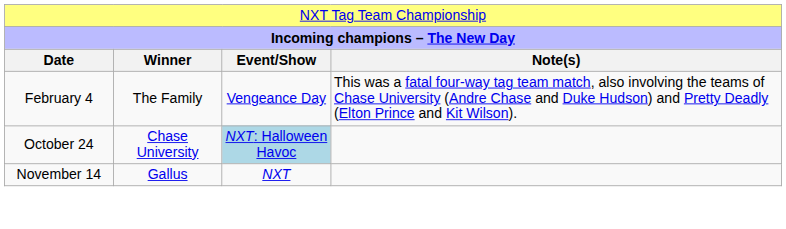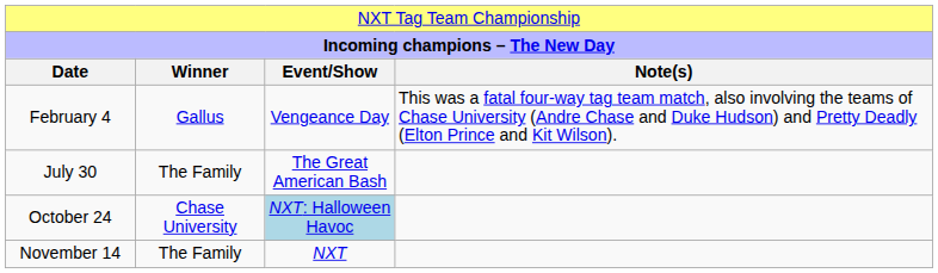February 4 | column 2: The Family -> Gallus
+ row: July 30 | The Family | The Great American Bash
November 14 | column 2: Gallus -> The Family
